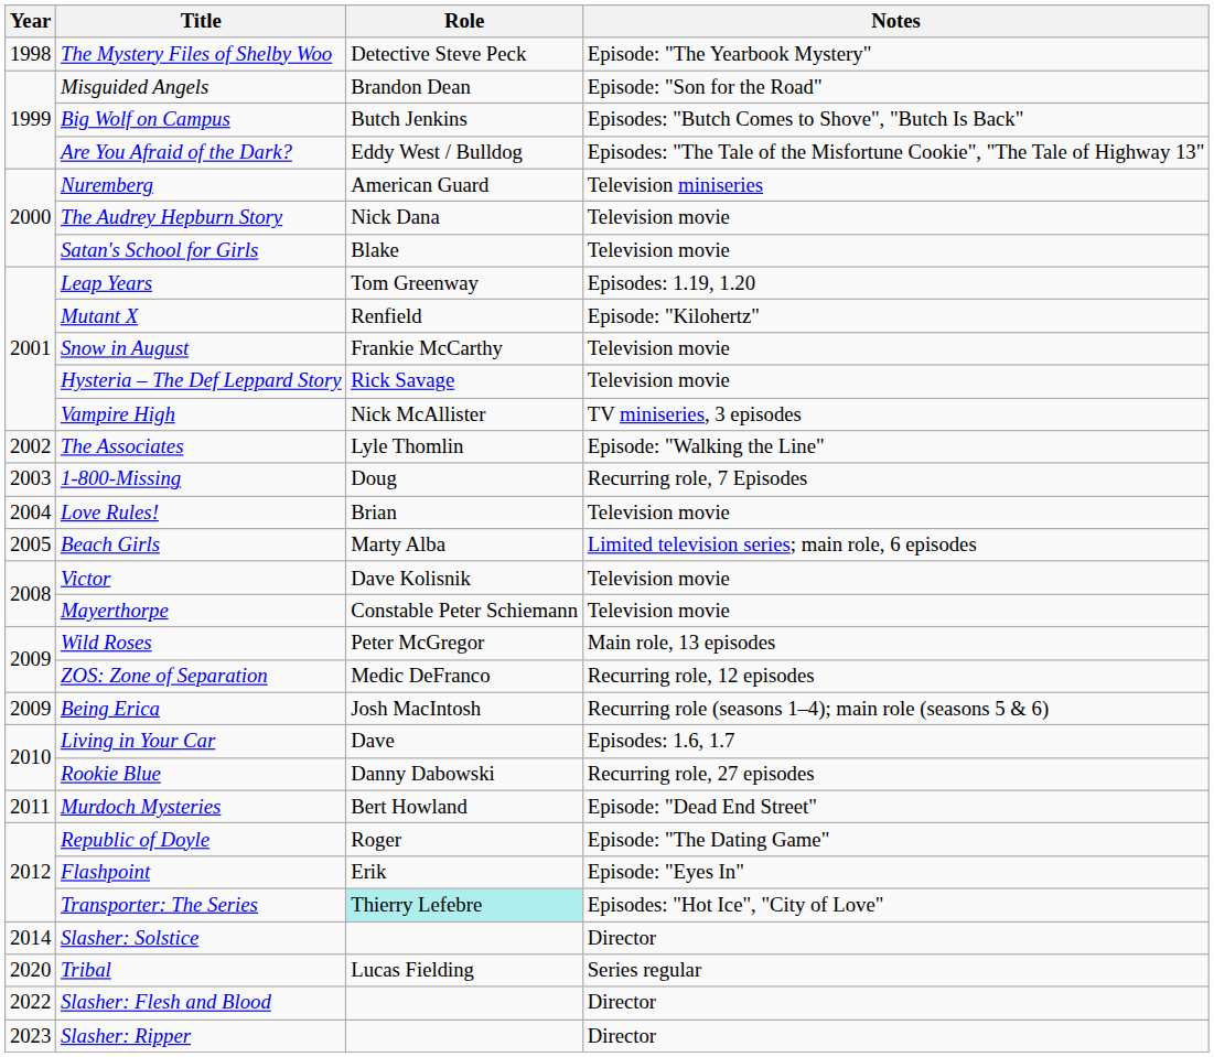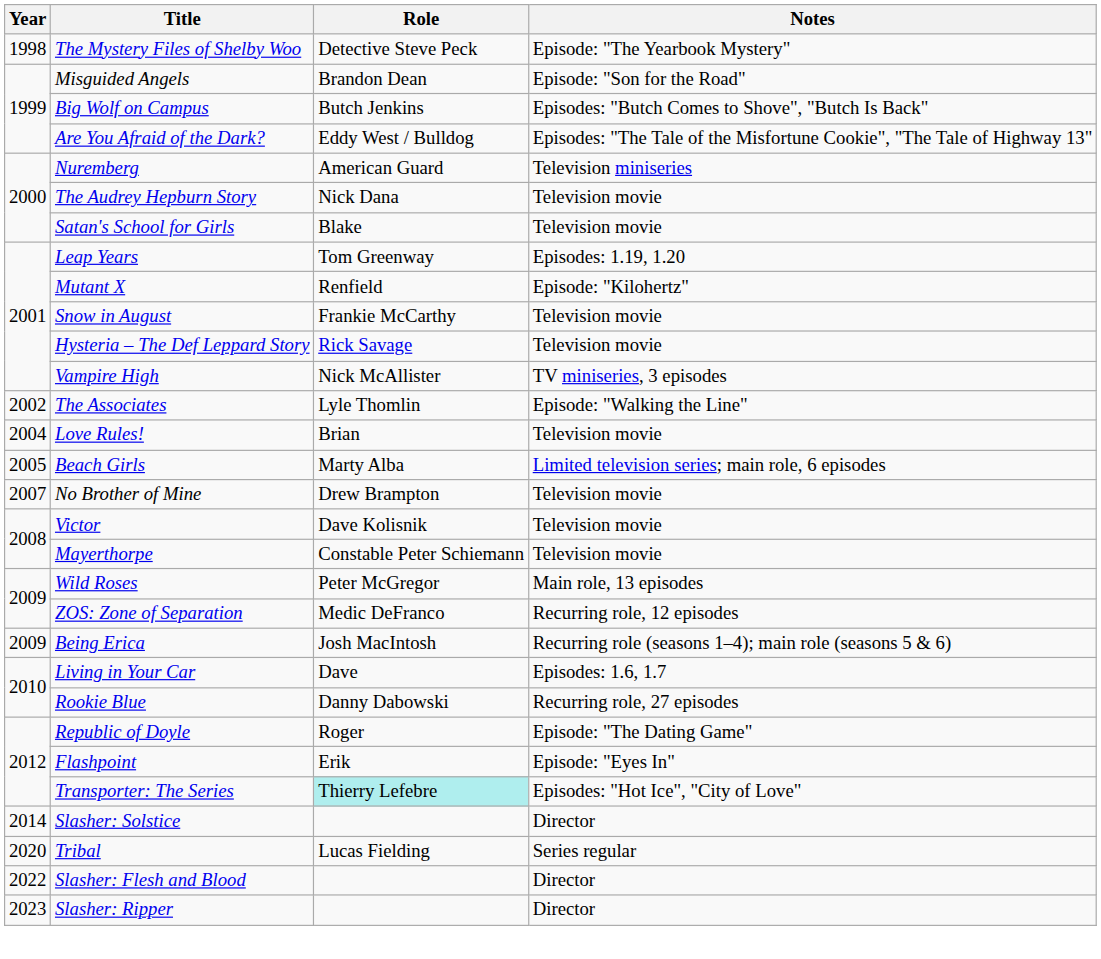- row: 2003 | 1-800-Missing | Doug | Recurring role, 7 Episodes
+ row: 2007 | No Brother of Mine | Drew Brampton | Television movie
- row: 2011 | Murdoch Mysteries | Bert Howland | Episode: "Dead End Street"
